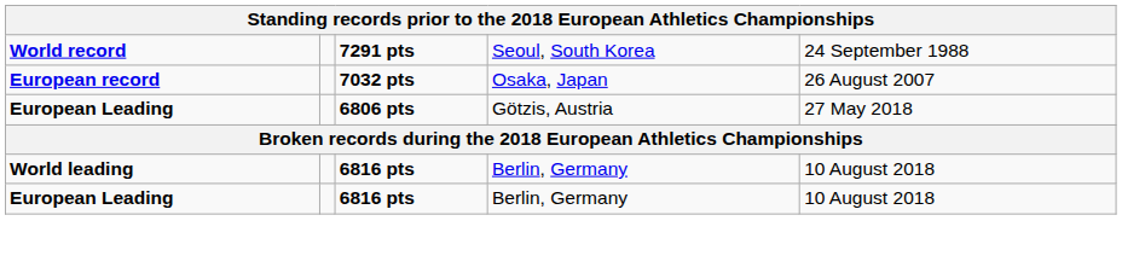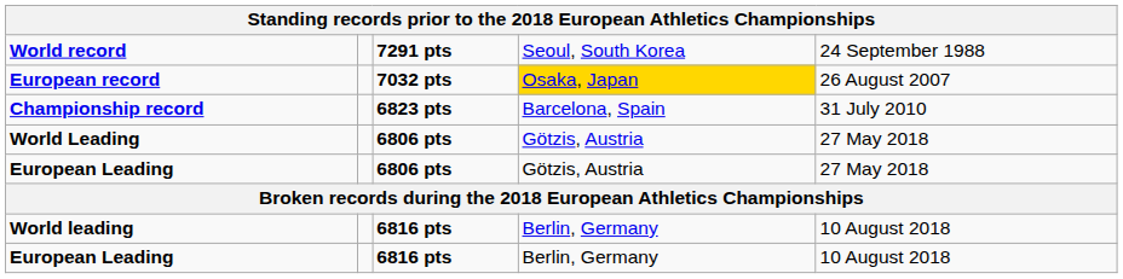European record | column 4: no background -> gold background
+ row: Championship record | 6823 pts | Barcelona, Spain | 31 July 2010
+ row: World Leading | 6806 pts | Götzis, Austria | 27 May 2018
